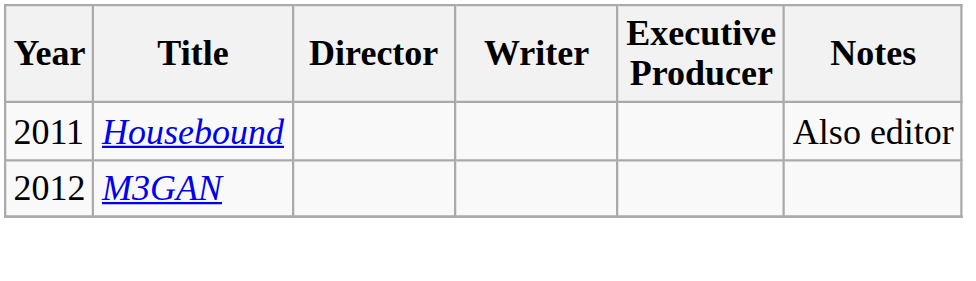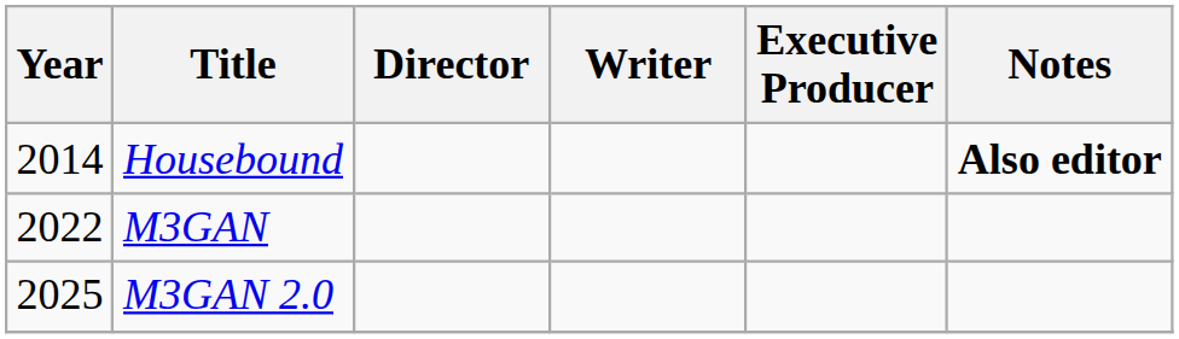Housebound | Year: 2011 -> 2014
Housebound | Notes: normal -> bold
M3GAN | Year: 2012 -> 2022
+ row: 2025 | M3GAN 2.0
